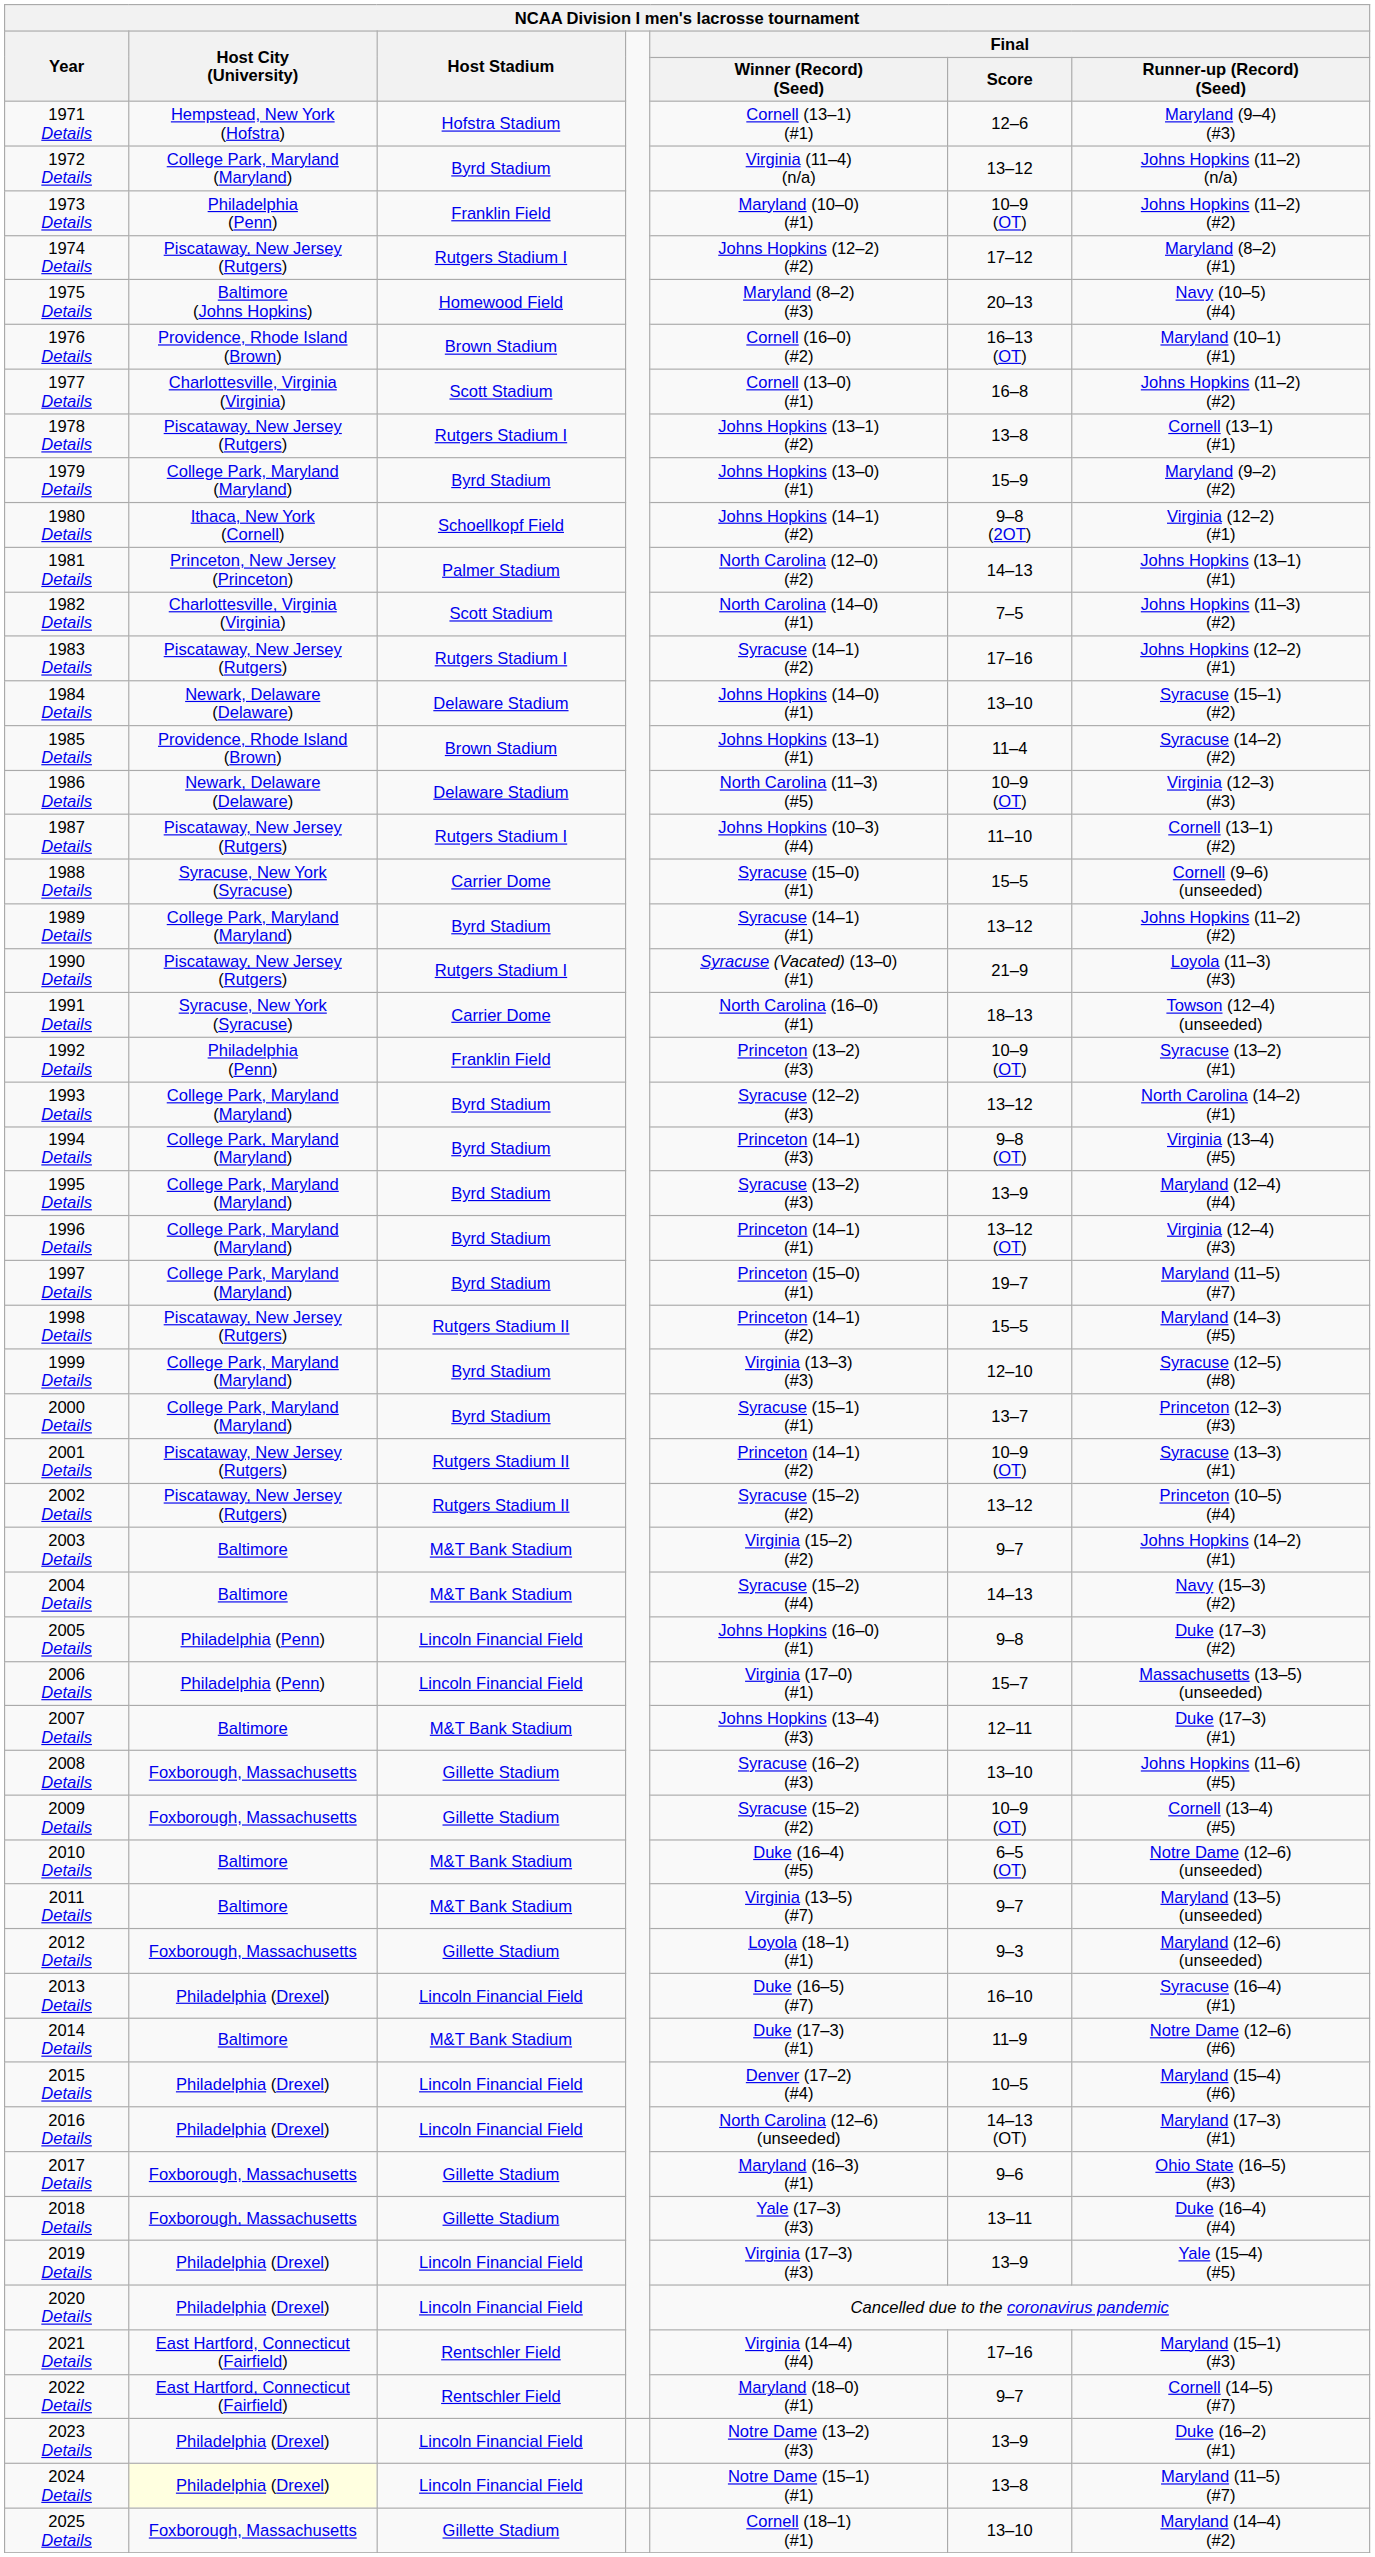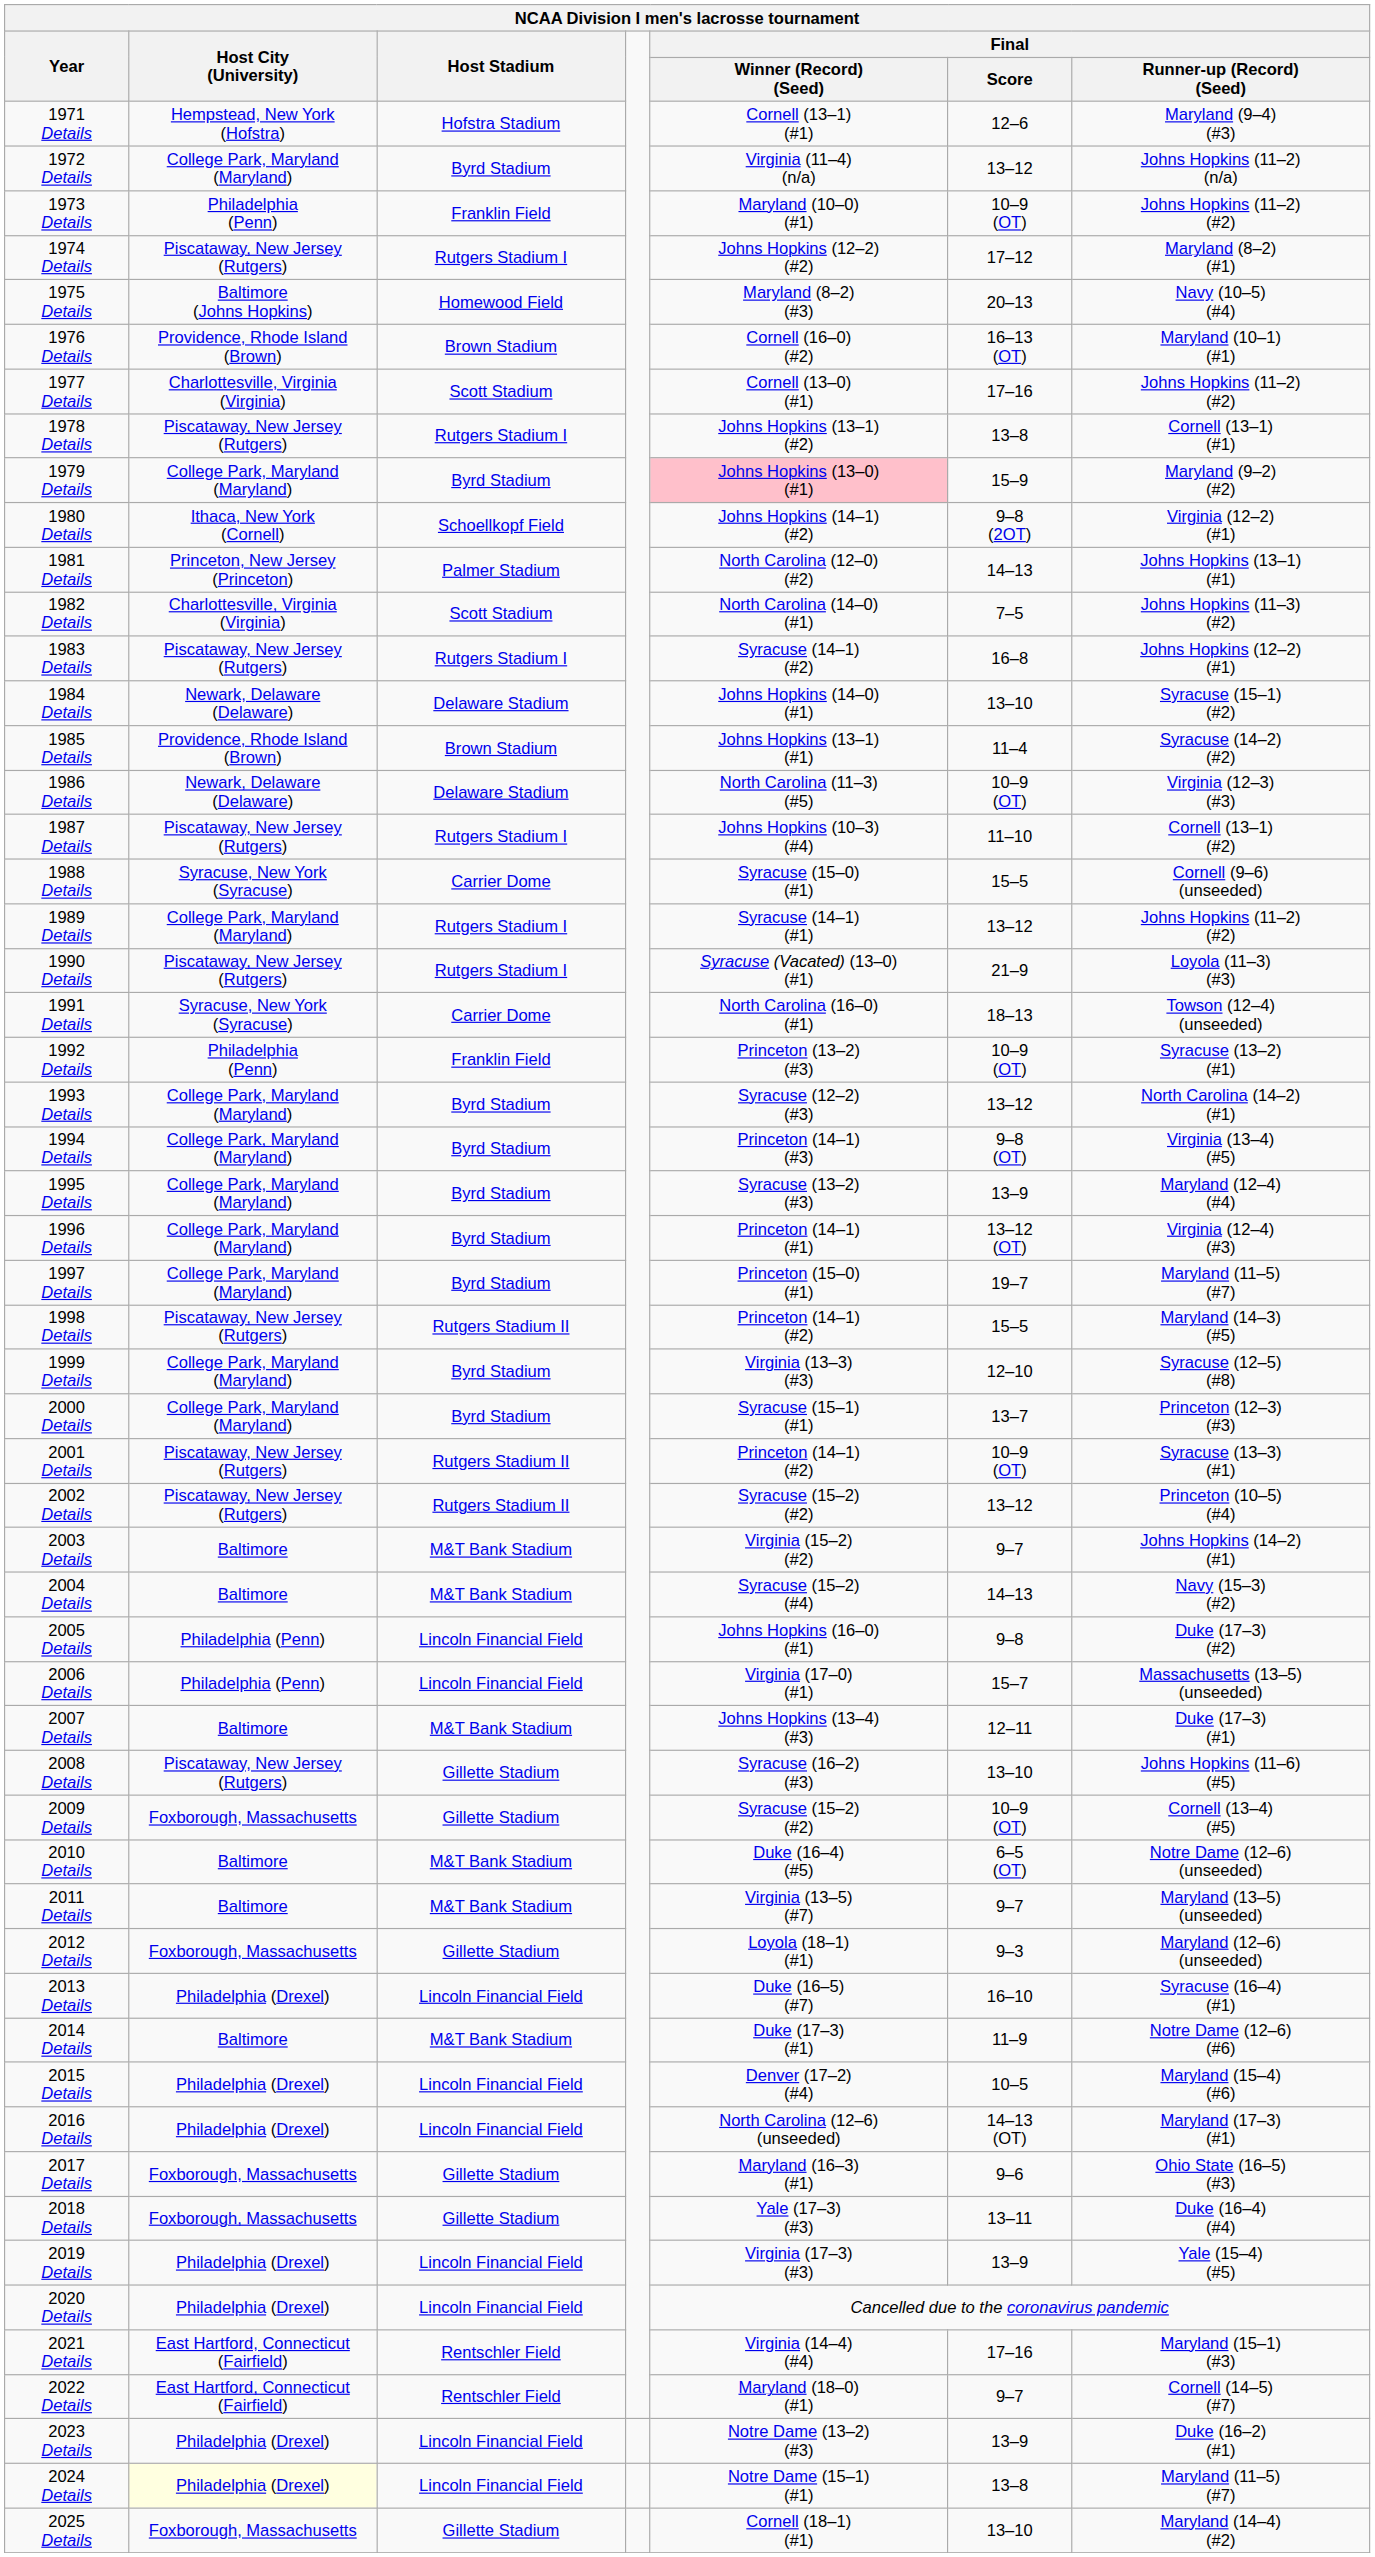1977 Details | Final / Score: 16–8 -> 17–16
1979 Details | Final / Winner (Record) (Seed): no background -> pink background
1983 Details | Final / Score: 17–16 -> 16–8
1989 Details | Host Stadium: Byrd Stadium -> Rutgers Stadium I
2008 Details | Host City (University): Foxborough, Massachusetts -> Piscataway, New Jersey (Rutgers)
